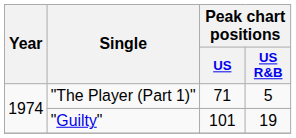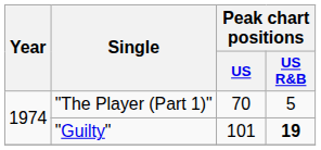"The Player (Part 1)" | Peak chart positions / US: 71 -> 70
"Guilty" | Peak chart positions / US R&B: normal -> bold
